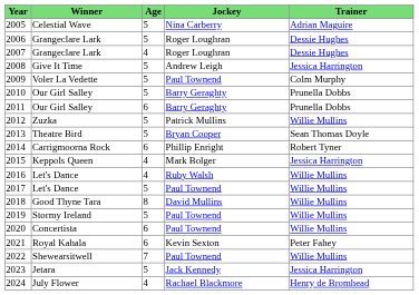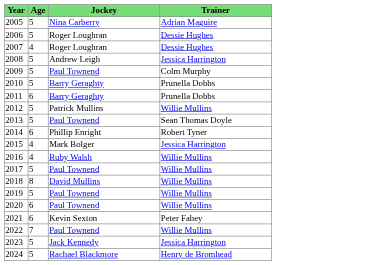- column: Winner | Celestial Wave | Grangeclare Lark | Grangeclare Lark | Give It Time | Voler La Vedette | Our Girl Salley | Our Girl Salley | Zuzka | Theatre Bird | Carrigmoorna Rock | Keppols Queen | Let's Dance | Let's Dance | Good Thyne Tara | Stormy Ireland | Concertista | Royal Kahala | Shewearsitwell | Jetara | July Flower
2013 | Jockey: Bryan Cooper -> Paul Townend
2024 | Age: 4 -> 5
